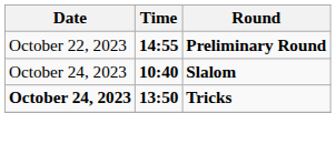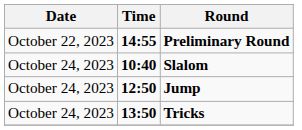+ row: October 24, 2023 | 12:50 | Jump
Tricks | Date: bold -> normal
